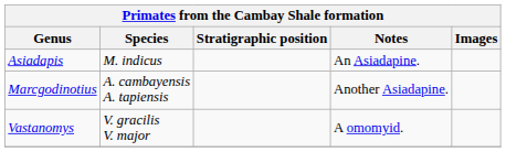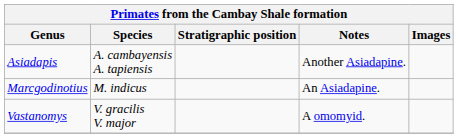Asiadapis | Species: M. indicus -> A. cambayensis A. tapiensis
Asiadapis | Notes: An Asiadapine. -> Another Asiadapine.
Marcgodinotius | Species: A. cambayensis A. tapiensis -> M. indicus
Marcgodinotius | Notes: Another Asiadapine. -> An Asiadapine.
